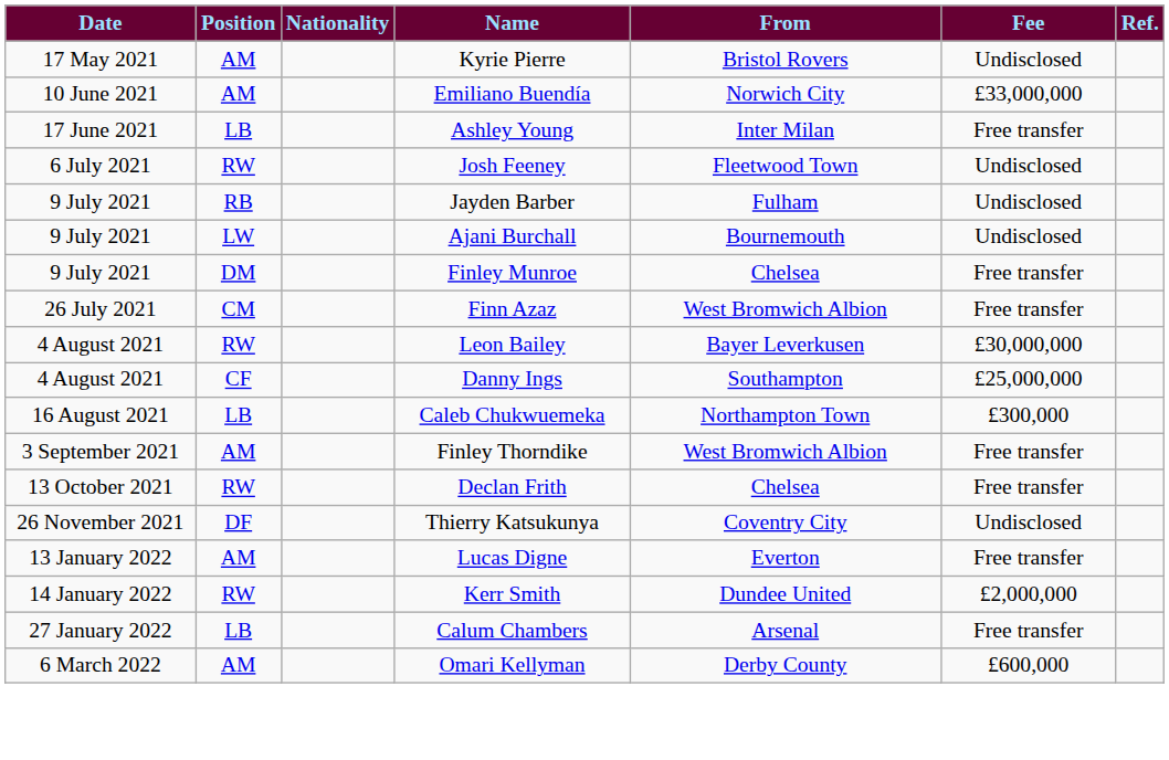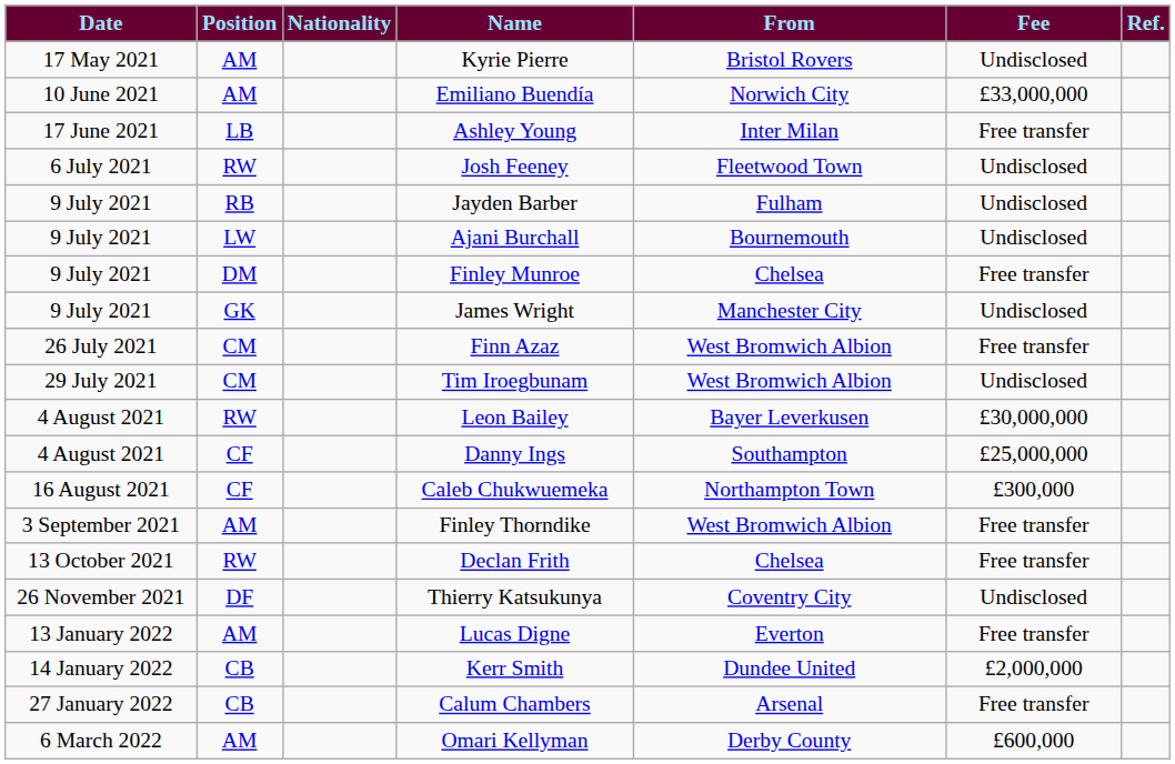+ row: 9 July 2021 | GK | James Wright | Manchester City | Undisclosed
+ row: 29 July 2021 | CM | Tim Iroegbunam | West Bromwich Albion | Undisclosed
Caleb Chukwuemeka | Position: LB -> CF
Kerr Smith | Position: RW -> CB
Calum Chambers | Position: LB -> CB
